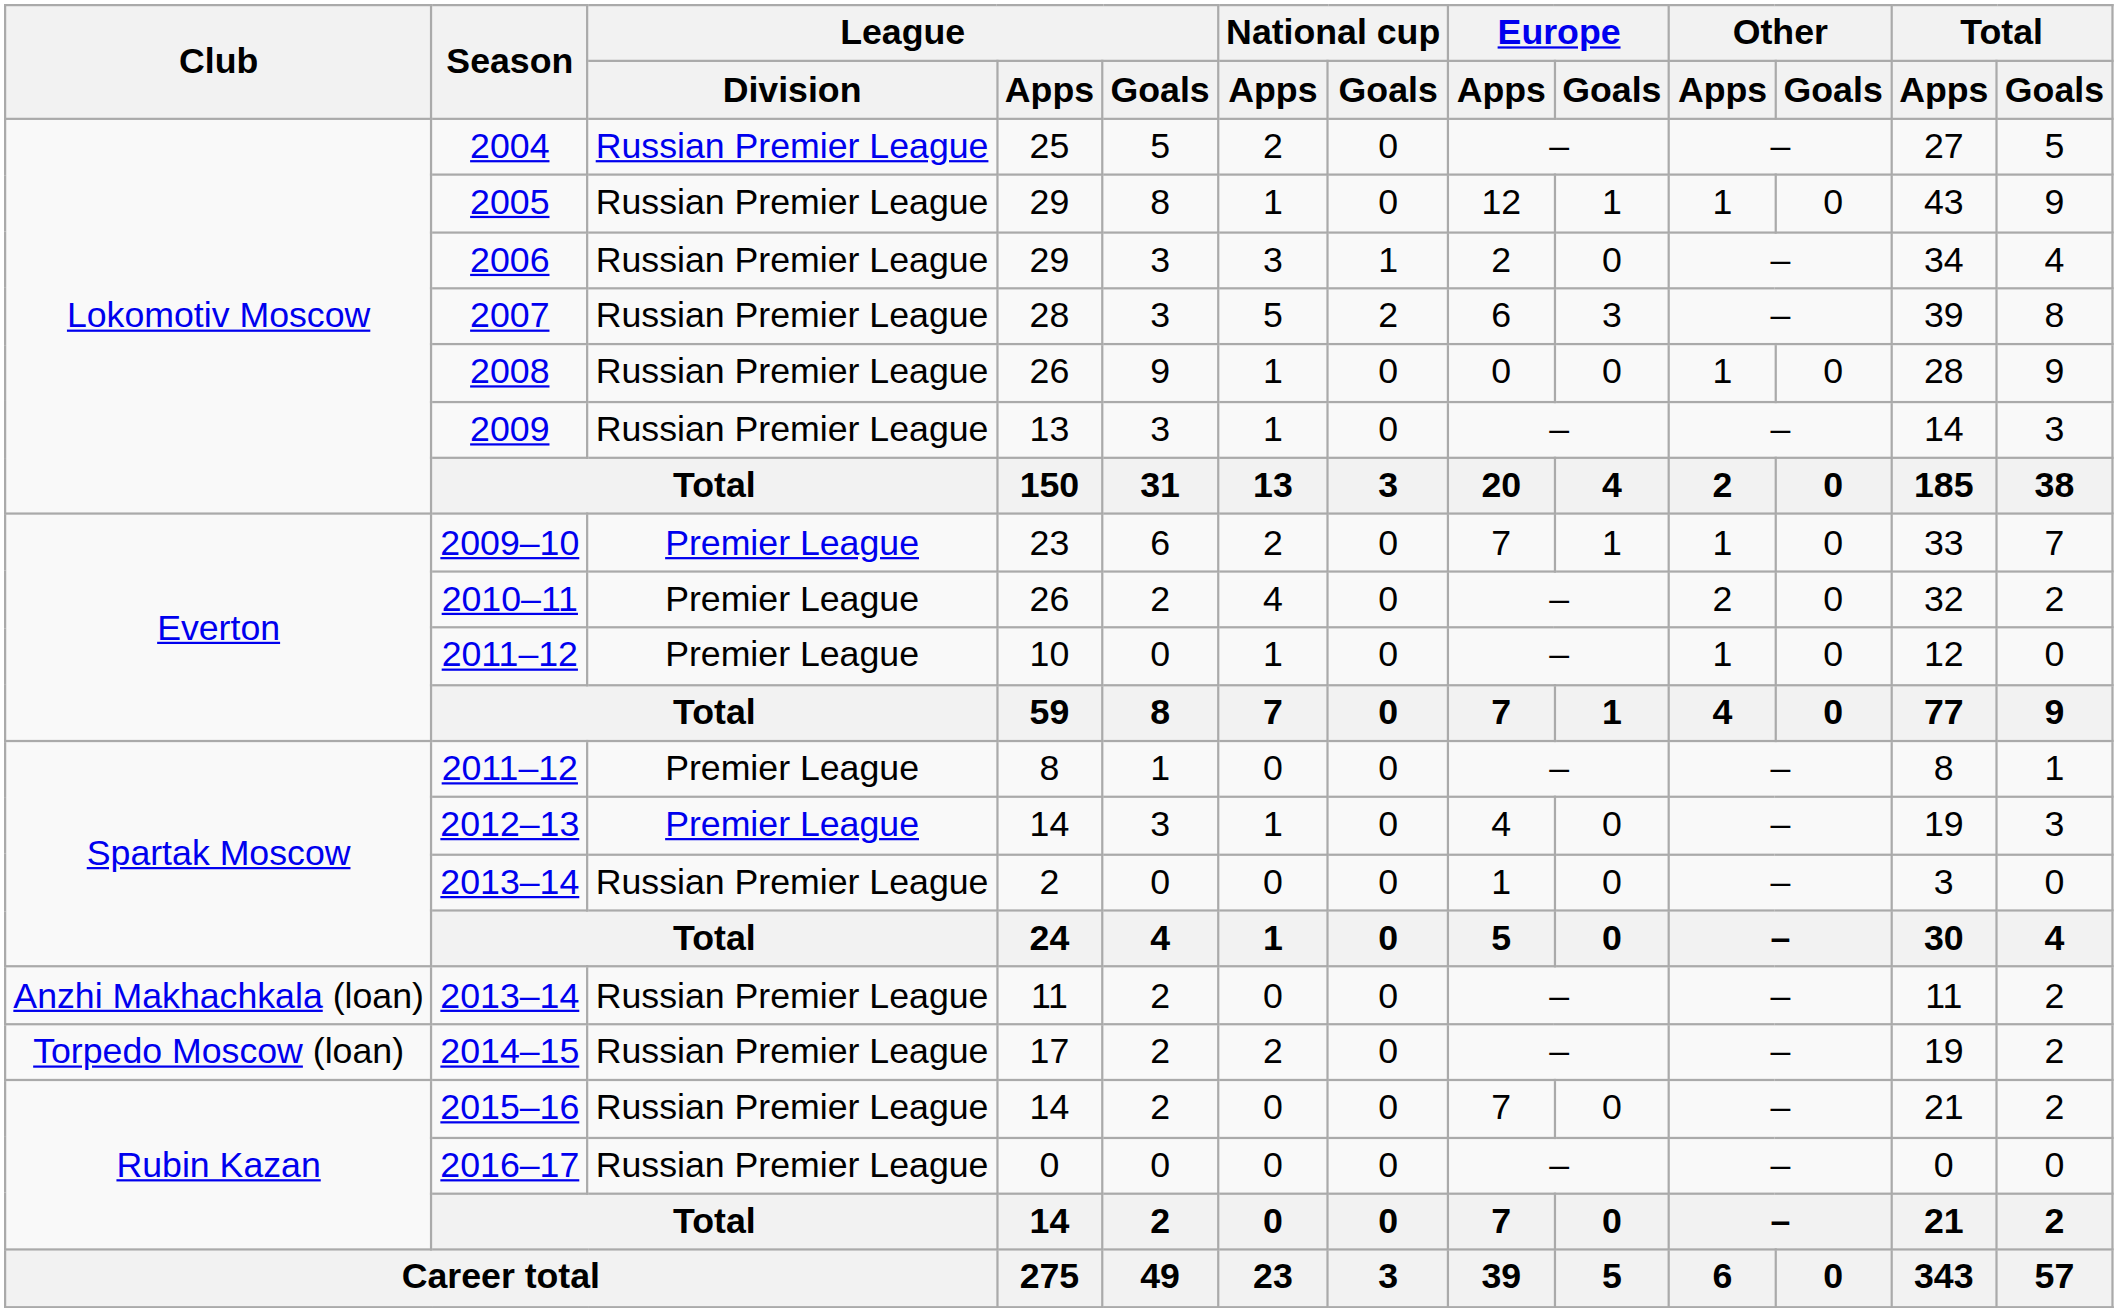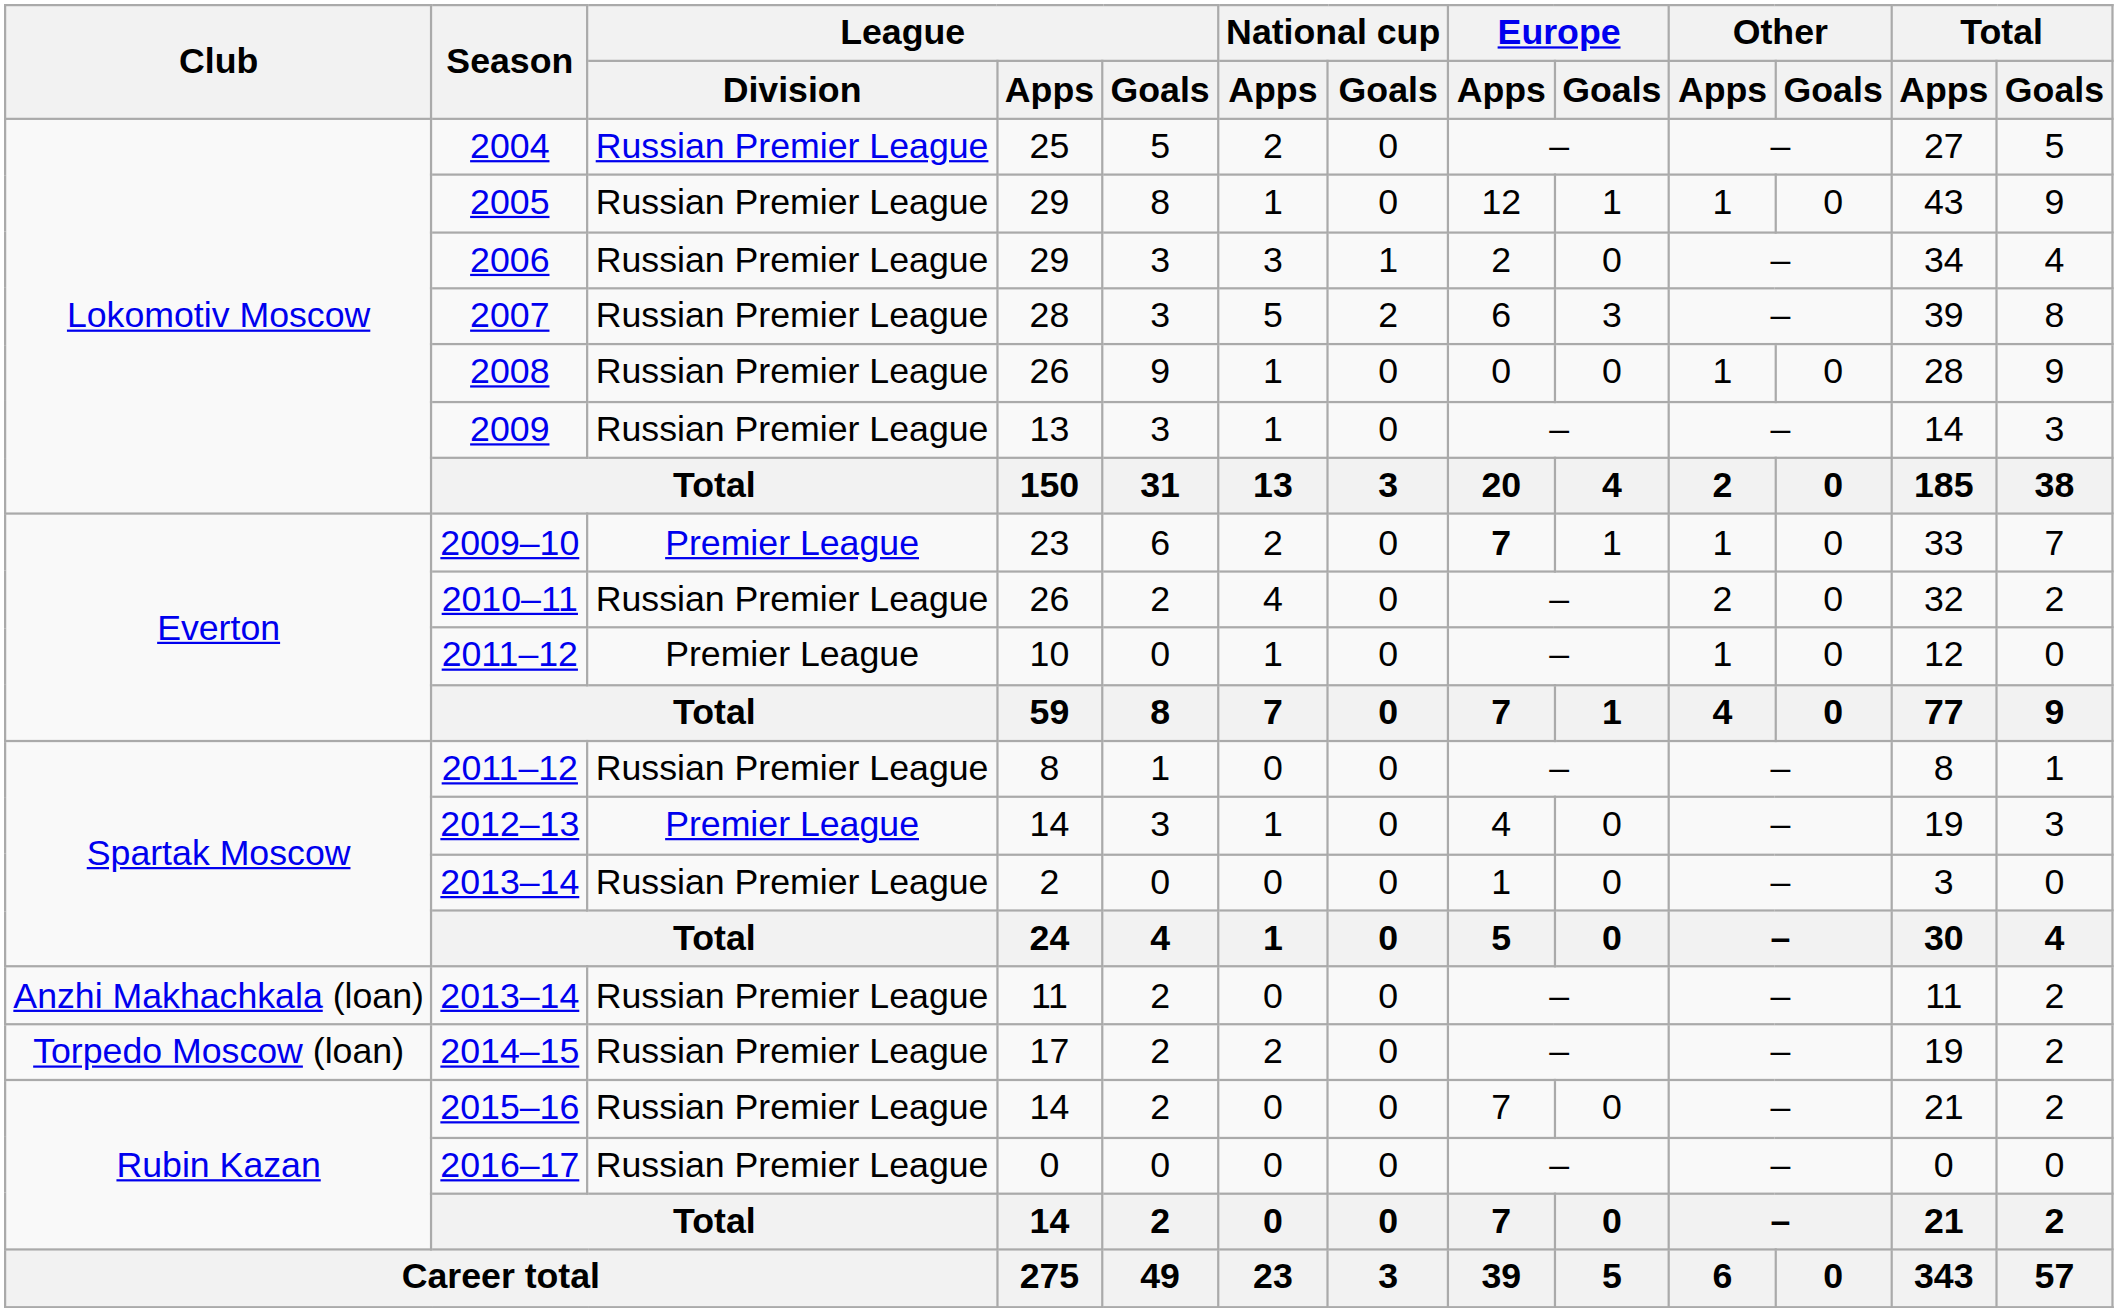2009–10 | Europe / Apps: normal -> bold
2010–11 | League / Division: Premier League -> Russian Premier League
2011–12 / 8 | League / Division: Premier League -> Russian Premier League
